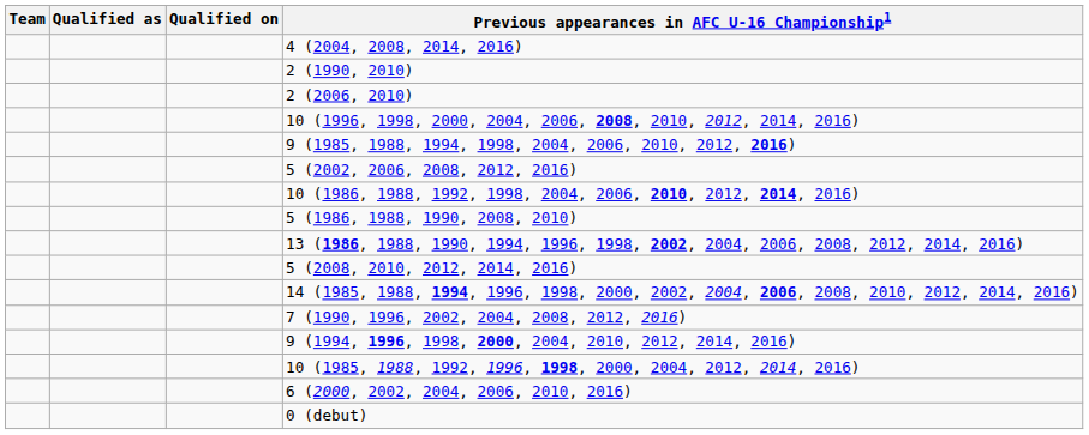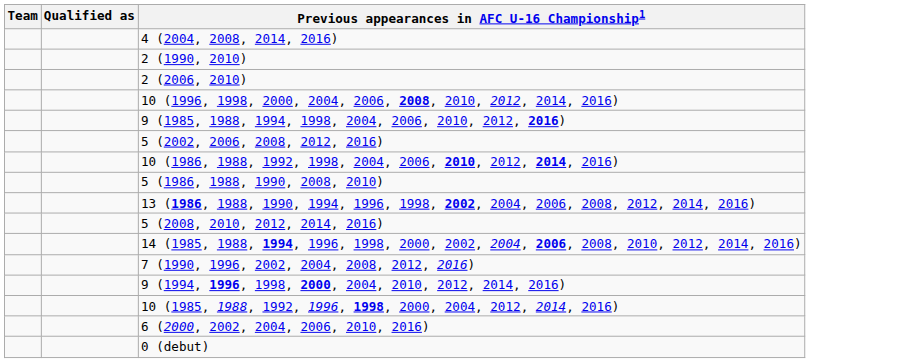- column: Qualified on
